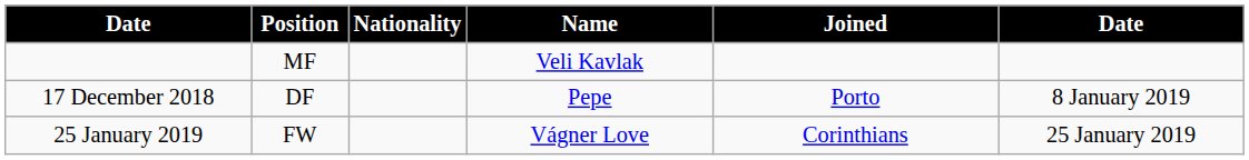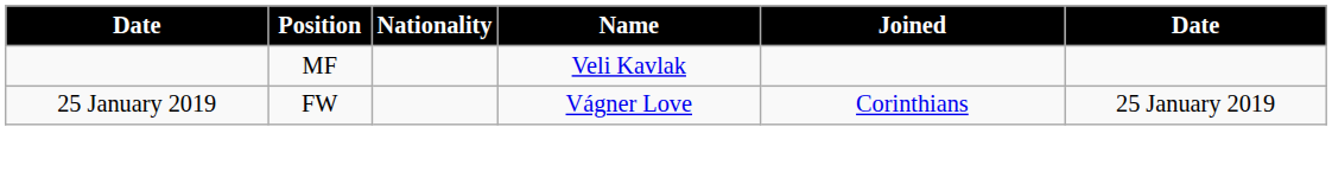- row: 17 December 2018 | DF | Pepe | Porto | 8 January 2019
